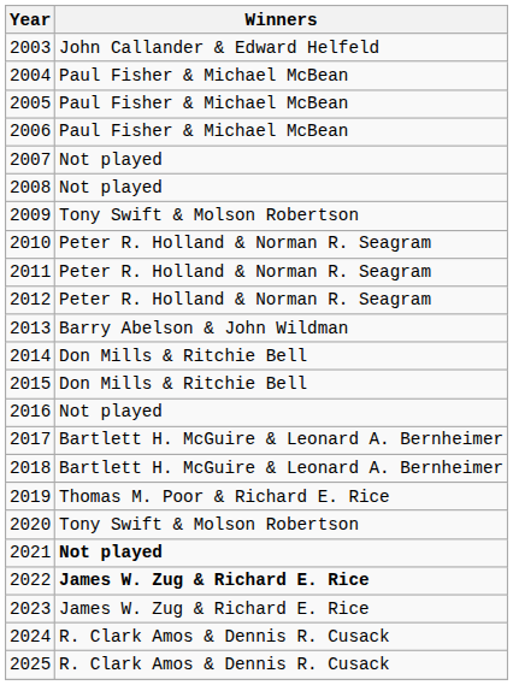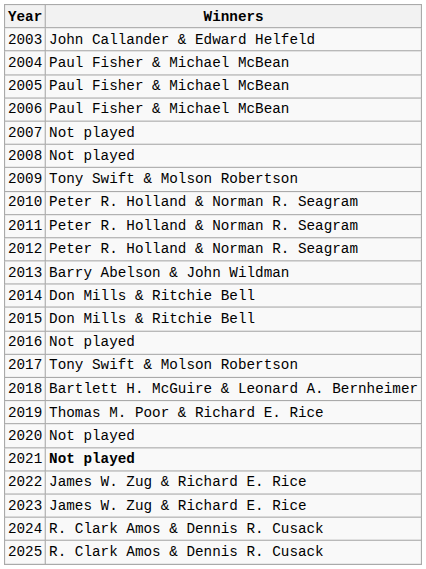2017 | Winners: Bartlett H. McGuire & Leonard A. Bernheimer -> Tony Swift & Molson Robertson
2020 | Winners: Tony Swift & Molson Robertson -> Not played
2022 | Winners: bold -> normal
